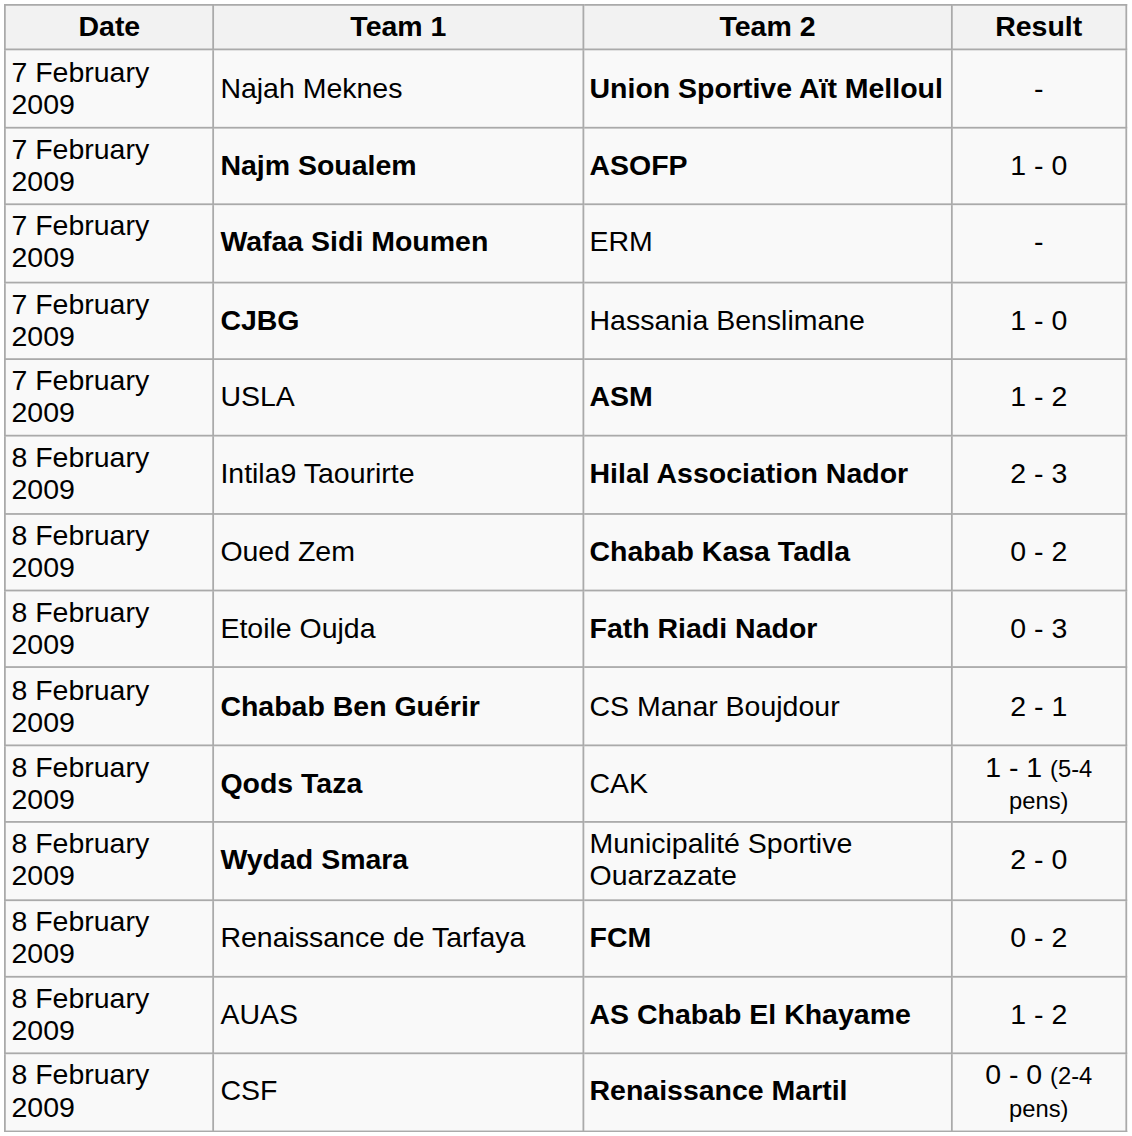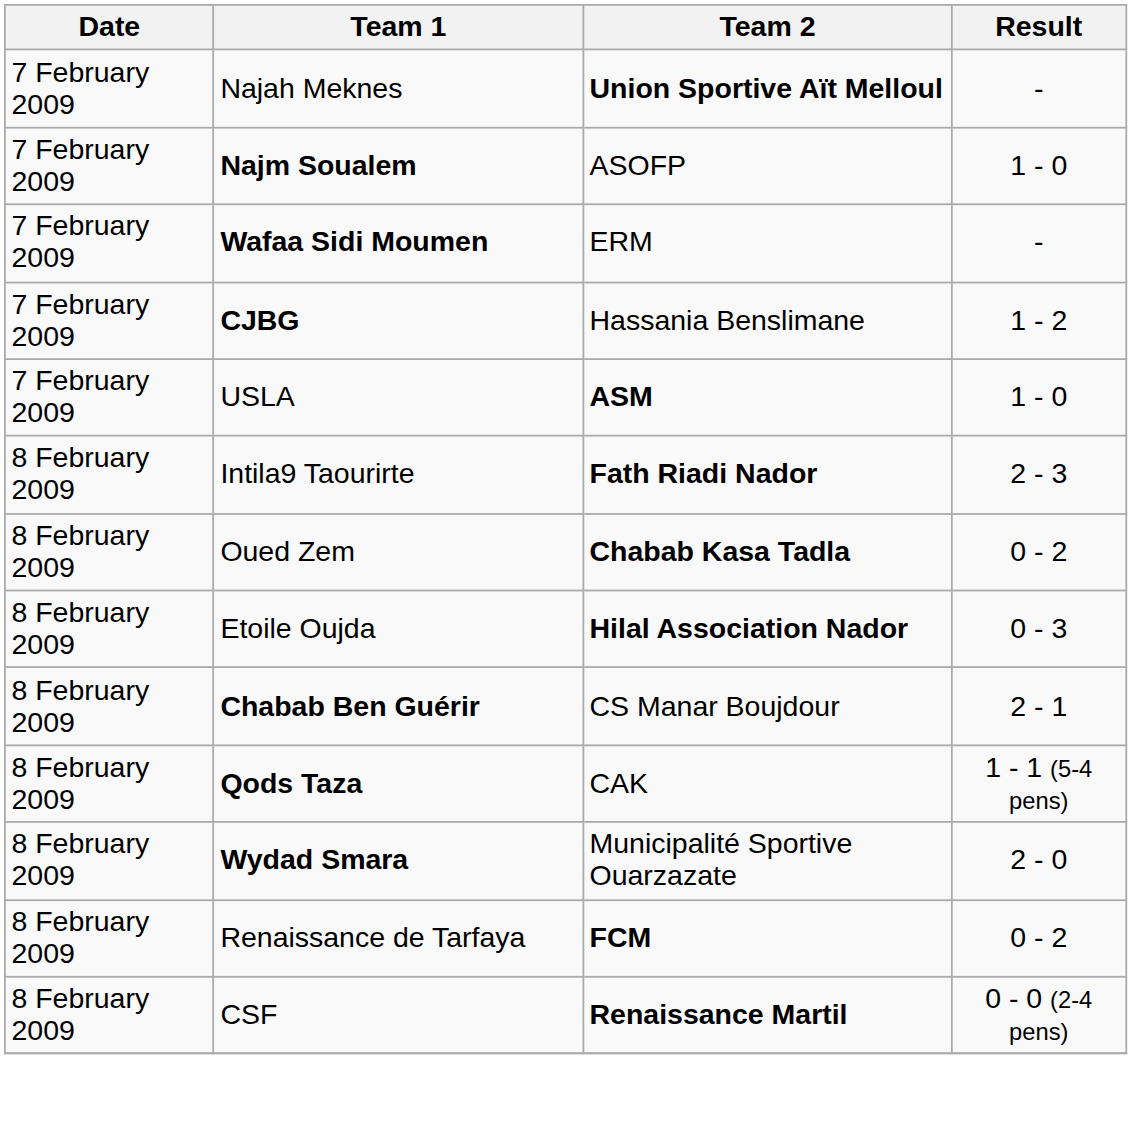Najm Soualem | Team 2: bold -> normal
CJBG | Result: 1 - 0 -> 1 - 2
USLA | Result: 1 - 2 -> 1 - 0
Intila9 Taourirte | Team 2: Hilal Association Nador -> Fath Riadi Nador
Etoile Oujda | Team 2: Fath Riadi Nador -> Hilal Association Nador
- row: 8 February 2009 | AUAS | AS Chabab El Khayame | 1 - 2
